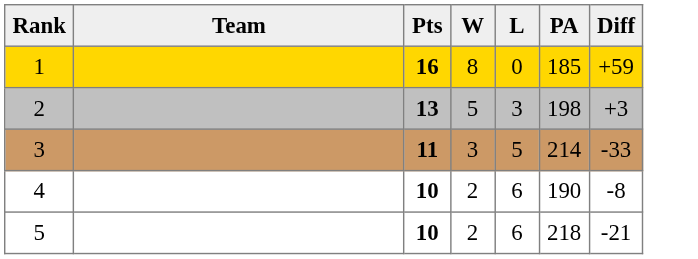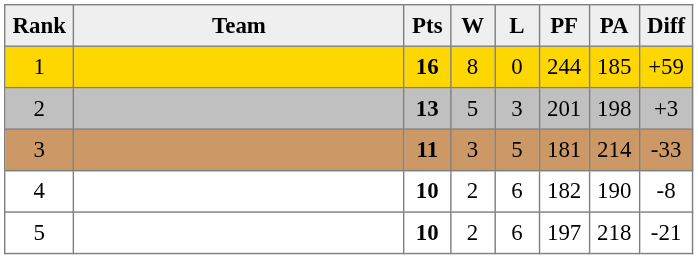+ column: PF | 244 | 201 | 181 | 182 | 197
